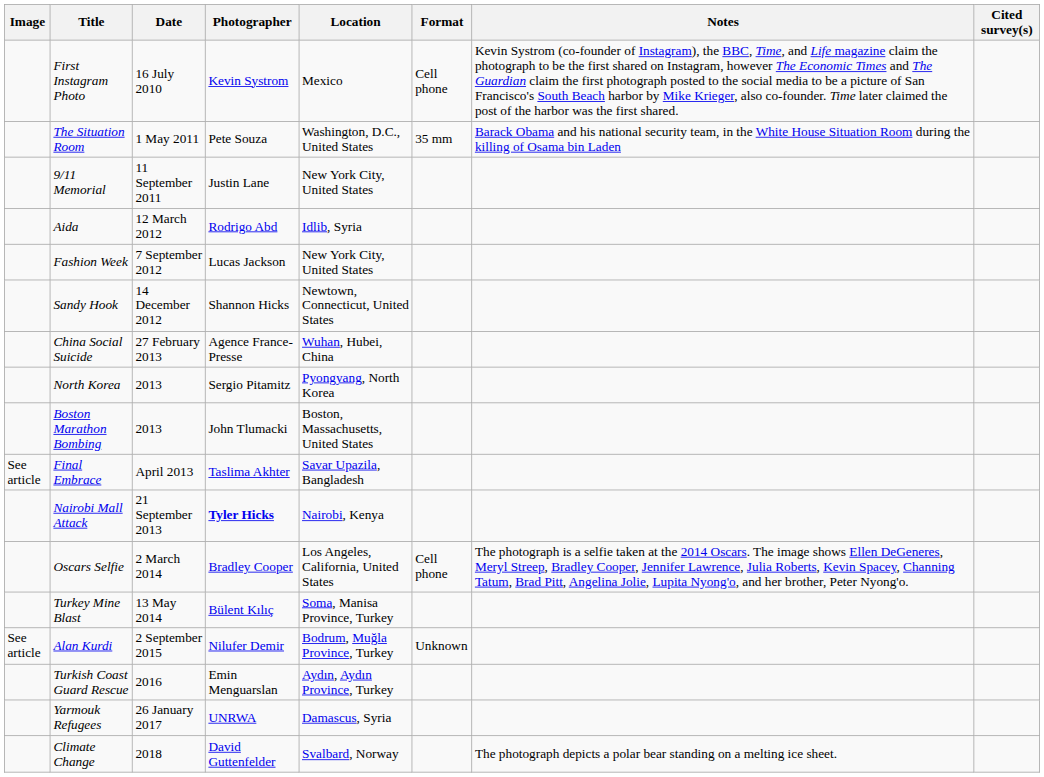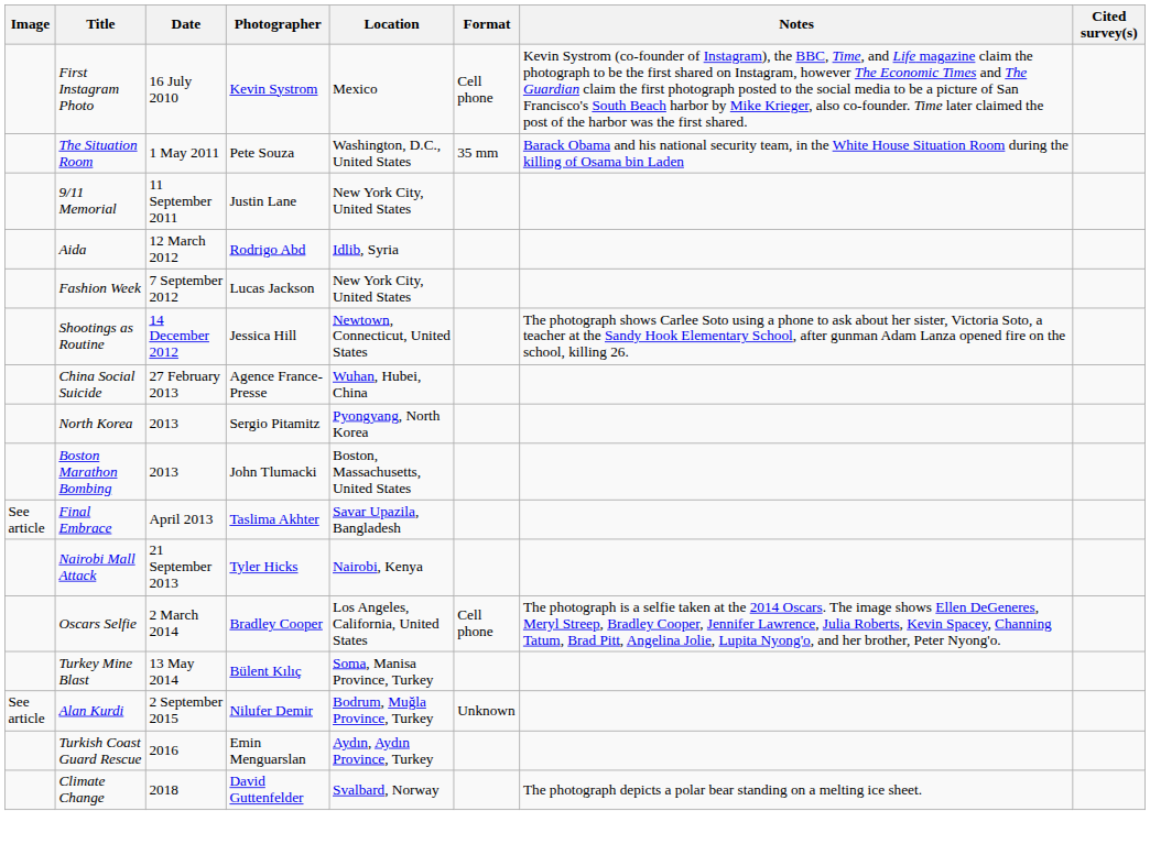+ row: Shootings as Routine | 14 December 2012 | Jessica Hill | Newtown, Connecticut, United States | The photograph shows Carlee Soto using a phone to ask about her sister, Victoria Soto, a teacher at the Sandy Hook Elementary School, after gunman Adam Lanza opened fire on the school, killing 26.
- row: Sandy Hook | 14 December 2012 | Shannon Hicks | Newtown, Connecticut, United States
Nairobi Mall Attack | Photographer: bold -> normal
- row: Yarmouk Refugees | 26 January 2017 | UNRWA | Damascus, Syria
